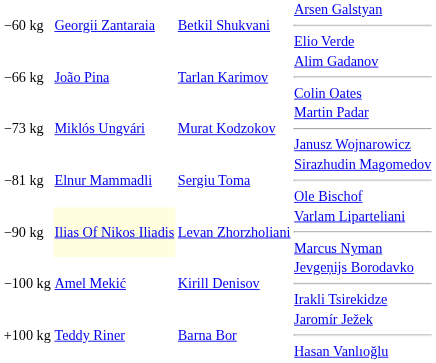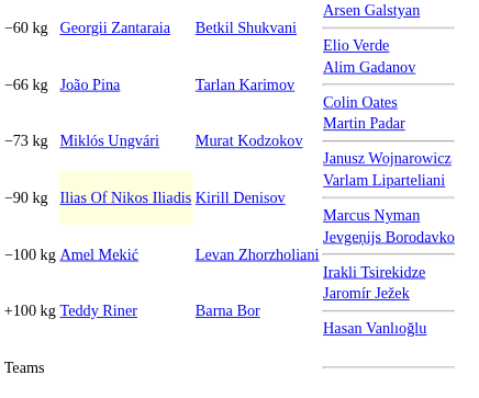- row: −81 kg | Elnur Mammadli | Sergiu Toma | Sirazhudin Magomedov Ole Bischof
−90 kg | column 3: Levan Zhorzholiani -> Kirill Denisov
−100 kg | column 3: Kirill Denisov -> Levan Zhorzholiani
+ row: Teams
